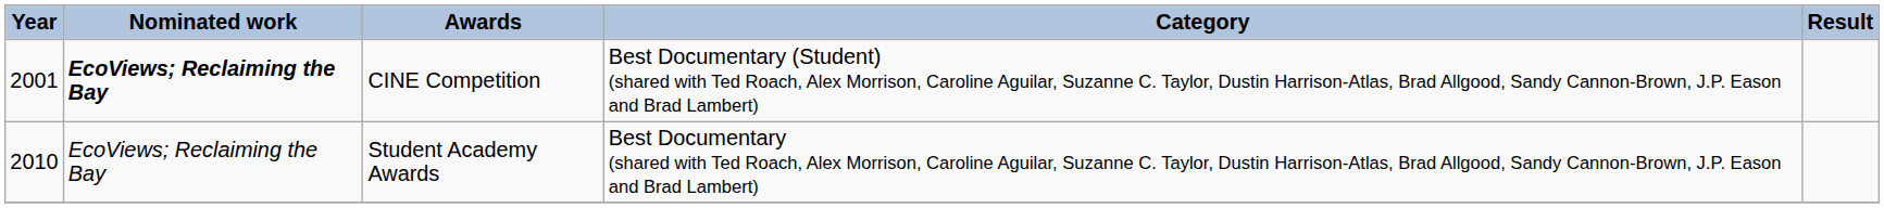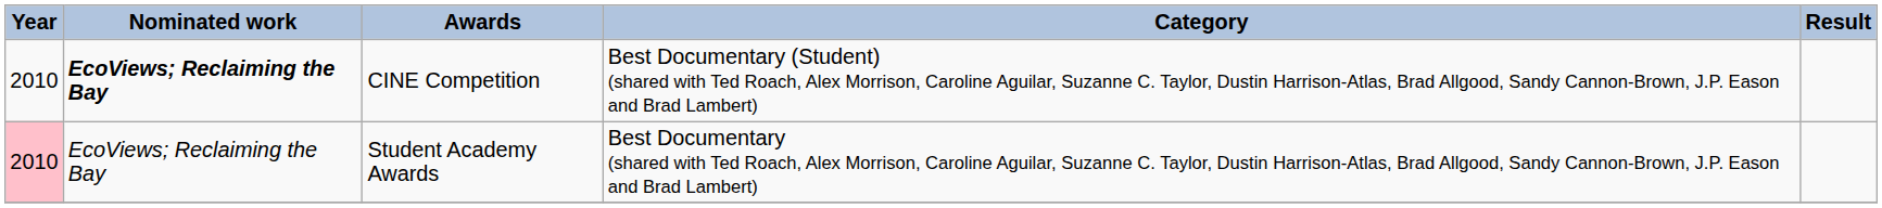CINE Competition | Year: 2001 -> 2010
Student Academy Awards | Year: no background -> pink background
